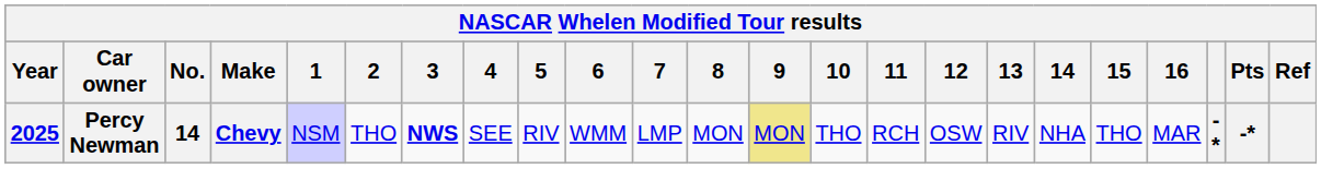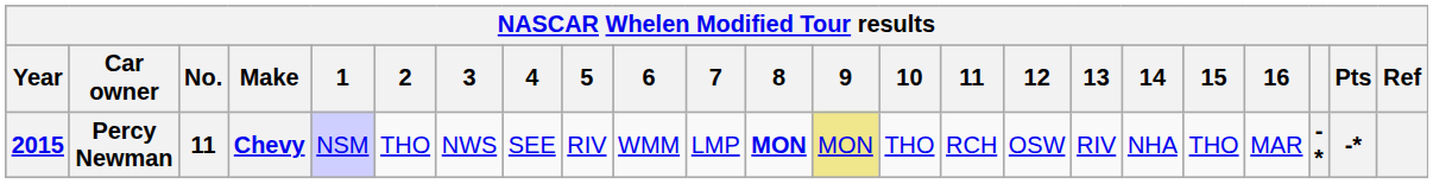Percy Newman | Year: 2025 -> 2015
Percy Newman | No.: 14 -> 11
Percy Newman | 3: bold -> normal
Percy Newman | 8: normal -> bold
